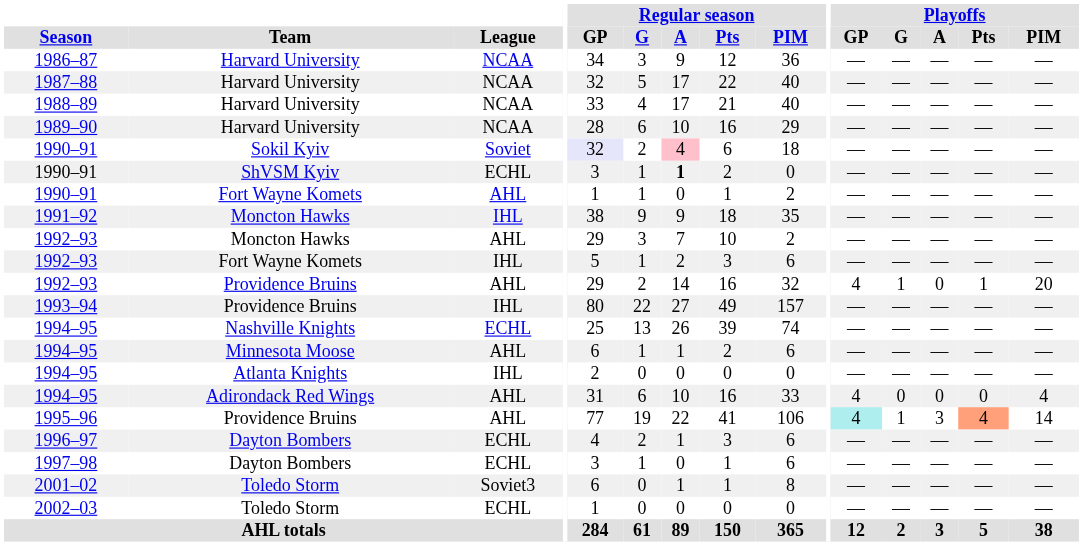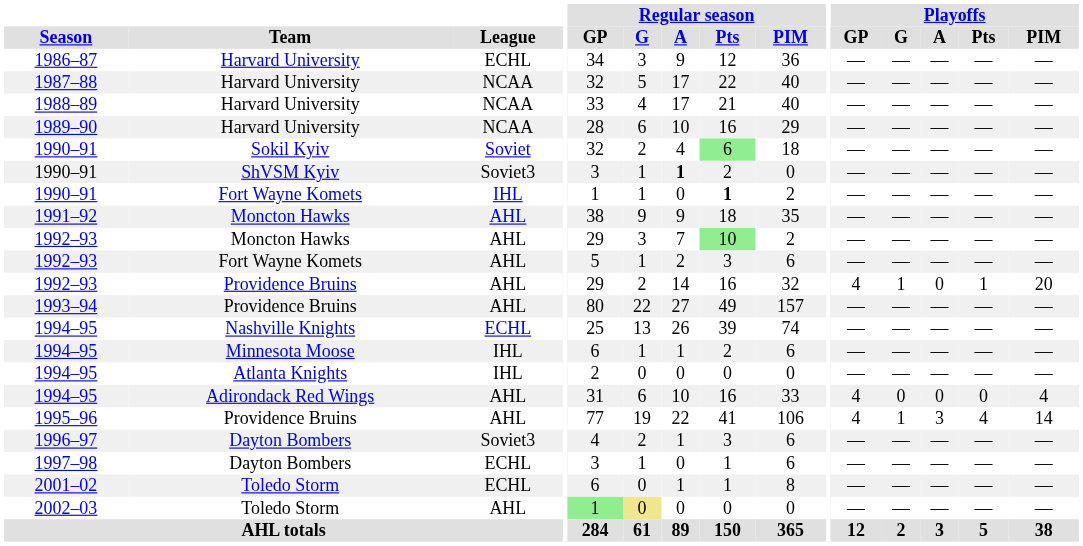1986–87 | League: NCAA -> ECHL
1990–91 / Sokil Kyiv | Regular season / GP: lavender background -> no background
1990–91 / Sokil Kyiv | Regular season / A: pink background -> no background
1990–91 / Sokil Kyiv | Regular season / Pts: no background -> lightgreen background
1990–91 / ShVSM Kyiv | League: ECHL -> Soviet3
1990–91 / Fort Wayne Komets | League: AHL -> IHL
1990–91 / Fort Wayne Komets | Regular season / Pts: normal -> bold
1991–92 | League: IHL -> AHL
1992–93 / Moncton Hawks | Regular season / Pts: no background -> lightgreen background
1992–93 / Fort Wayne Komets | League: IHL -> AHL
1993–94 | League: IHL -> AHL
1994–95 / Minnesota Moose | League: AHL -> IHL
1995–96 | Playoffs / GP: paleturquoise background -> no background
1995–96 | Playoffs / Pts: lightsalmon background -> no background
1996–97 | League: ECHL -> Soviet3
2001–02 | League: Soviet3 -> ECHL
2002–03 | League: ECHL -> AHL
2002–03 | Regular season / GP: no background -> lightgreen background
2002–03 | Regular season / G: no background -> khaki background
